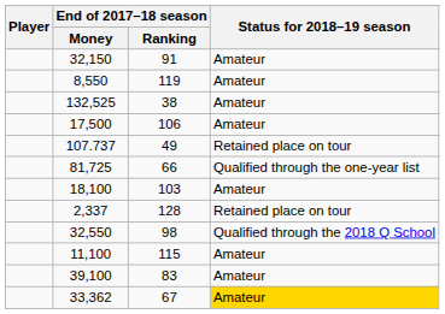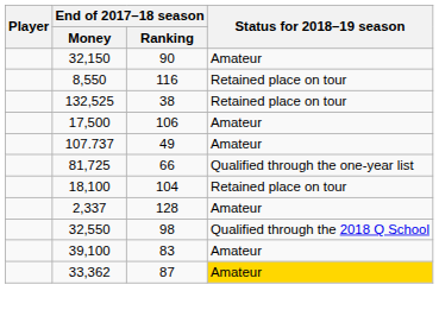32,150 | End of 2017–18 season / Ranking: 91 -> 90
8,550 | End of 2017–18 season / Ranking: 119 -> 116
8,550 | Status for 2018–19 season: Amateur -> Retained place on tour
132,525 | Status for 2018–19 season: Amateur -> Retained place on tour
107.737 | Status for 2018–19 season: Retained place on tour -> Amateur
18,100 | End of 2017–18 season / Ranking: 103 -> 104
18,100 | Status for 2018–19 season: Amateur -> Retained place on tour
2,337 | Status for 2018–19 season: Retained place on tour -> Amateur
- row: 11,100 | 115 | Amateur
33,362 | End of 2017–18 season / Ranking: 67 -> 87
